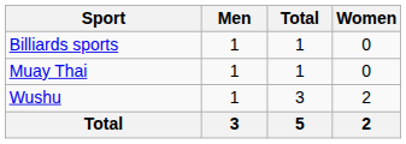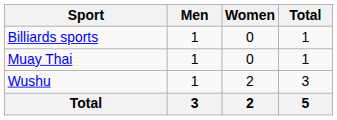columns swapped: Women <-> Total
